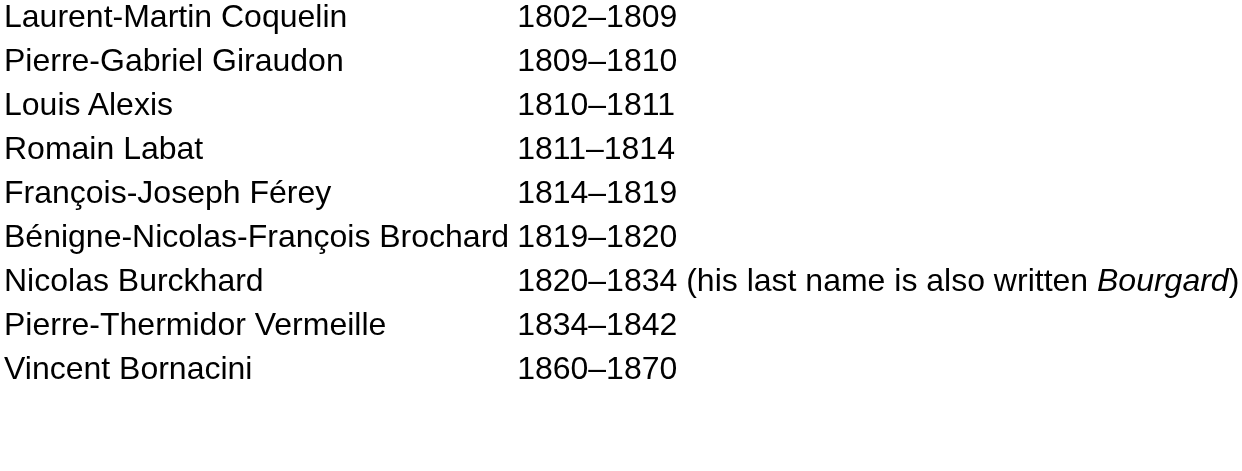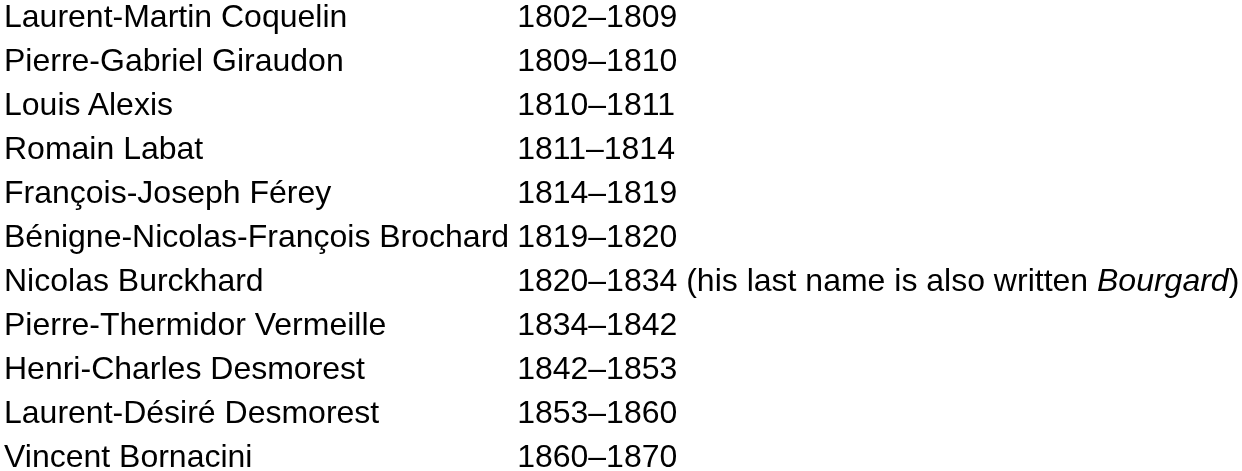+ row: Henri-Charles Desmorest | 1842–1853
+ row: Laurent-Désiré Desmorest | 1853–1860
